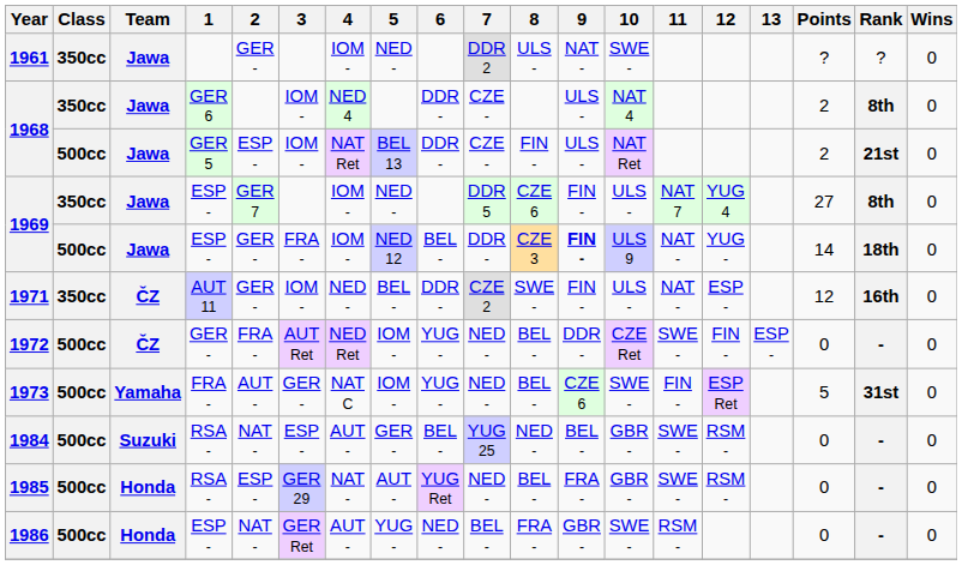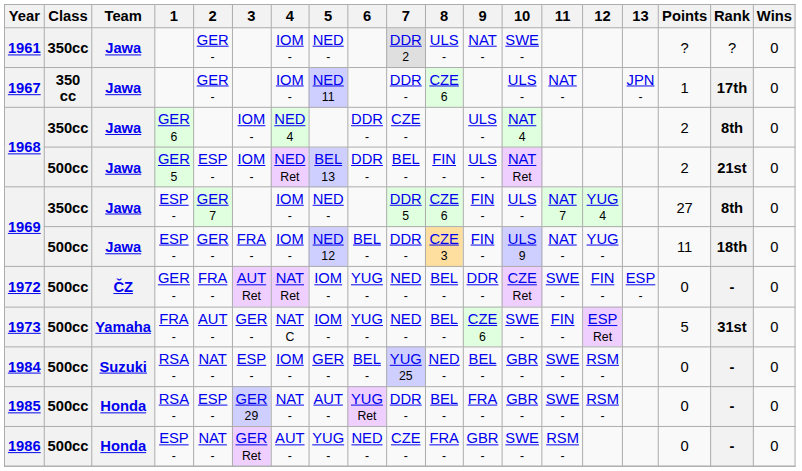+ row: 1967 | 350 cc | Jawa | GER - | IOM - | NED 11 | DDR - | CZE 6 | ULS - | NAT - | JPN - | 1 | 17th | 0
1968 / 500cc | 4: NAT Ret -> NED Ret
1968 / 500cc | 7: CZE - -> BEL -
1969 / 500cc | 9: bold -> normal
1969 / 500cc | Points: 14 -> 11
- row: 1971 | 350cc | ČZ | AUT 11 | GER - | IOM - | NED - | BEL - | DDR - | CZE 2 | SWE - | FIN - | ULS - | NAT - | ESP - | 12 | 16th | 0
1972 | 4: NED Ret -> NAT Ret
1984 | 4: AUT - -> IOM -
1985 | 7: NED - -> DDR -
1986 | 7: BEL - -> CZE -
